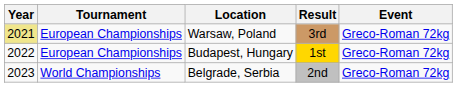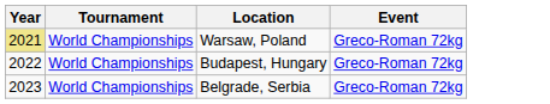- column: Result | 3rd | 1st | 2nd
Warsaw, Poland | Tournament: European Championships -> World Championships
Budapest, Hungary | Tournament: European Championships -> World Championships
